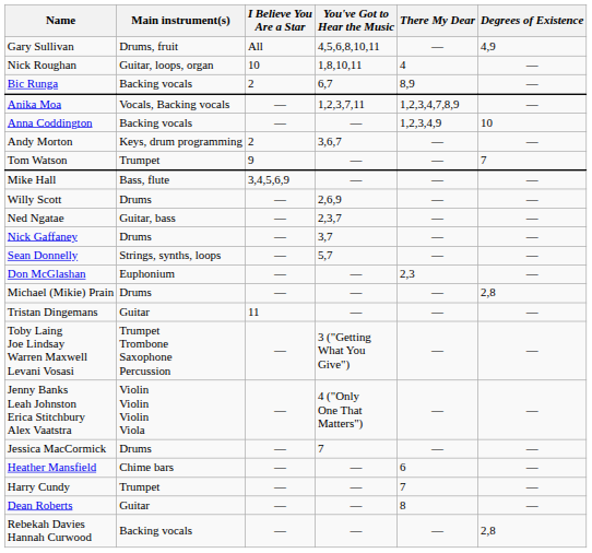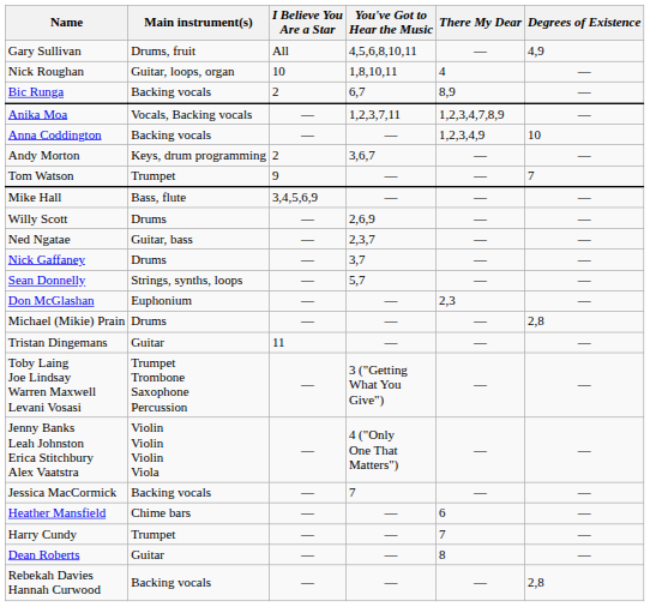Jessica MacCormick | Main instrument(s): Drums -> Backing vocals
